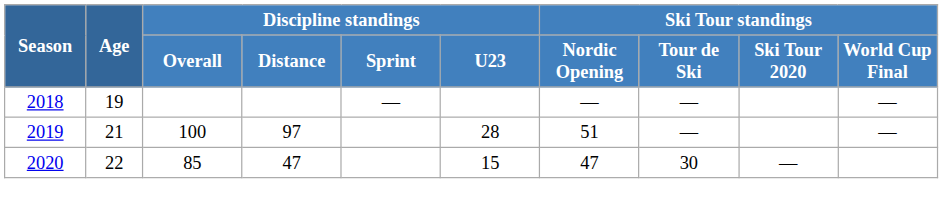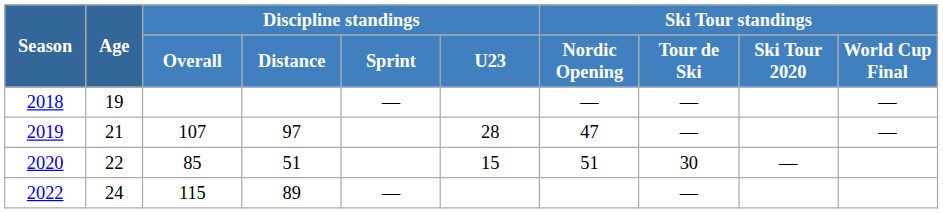2019 | Discipline standings / Overall: 100 -> 107
2019 | Ski Tour standings / Nordic Opening: 51 -> 47
2020 | Discipline standings / Distance: 47 -> 51
2020 | Ski Tour standings / Nordic Opening: 47 -> 51
+ row: 2022 | 24 | 115 | 89 | — | —
